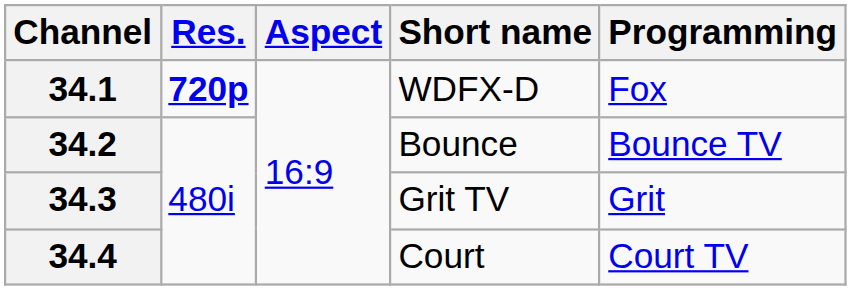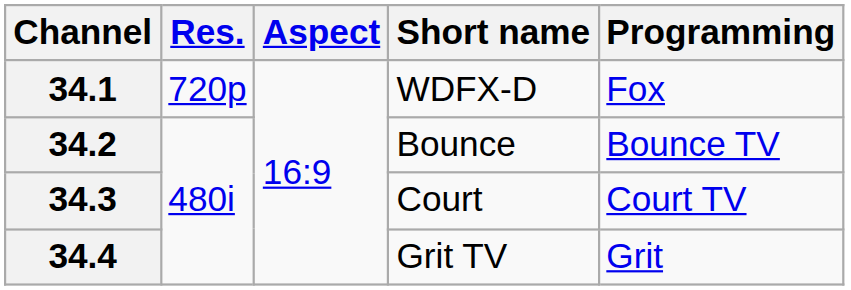34.1 | Res.: bold -> normal
34.3 | Short name: Grit TV -> Court
34.3 | Programming: Grit -> Court TV
34.4 | Short name: Court -> Grit TV
34.4 | Programming: Court TV -> Grit
